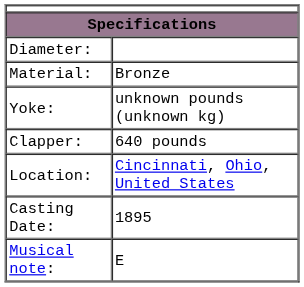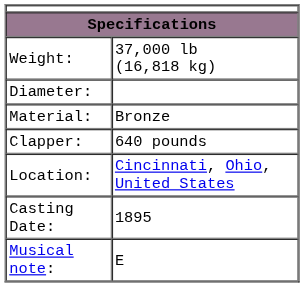+ row: Weight: | 37,000 lb (16,818 kg)
- row: Yoke: | unknown pounds (unknown kg)
